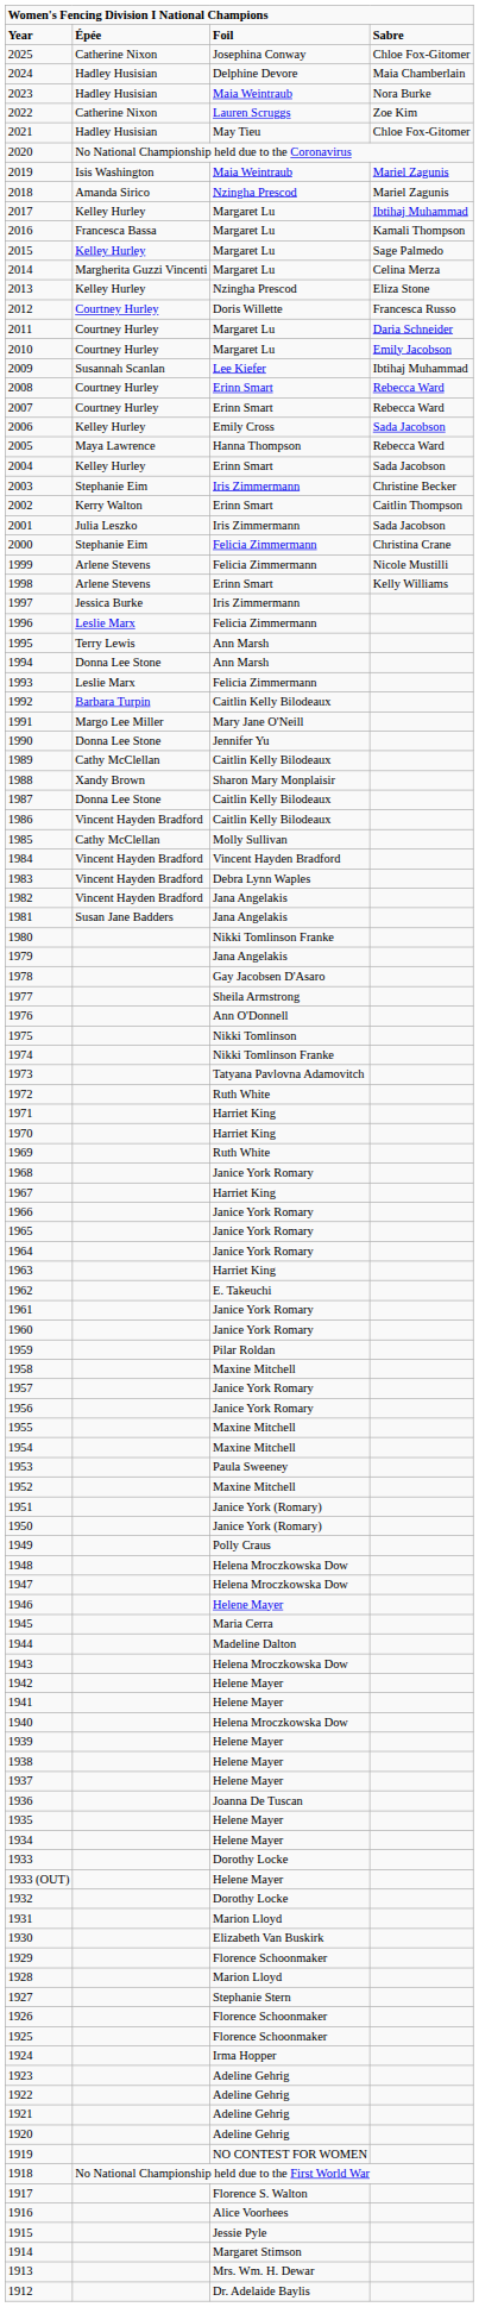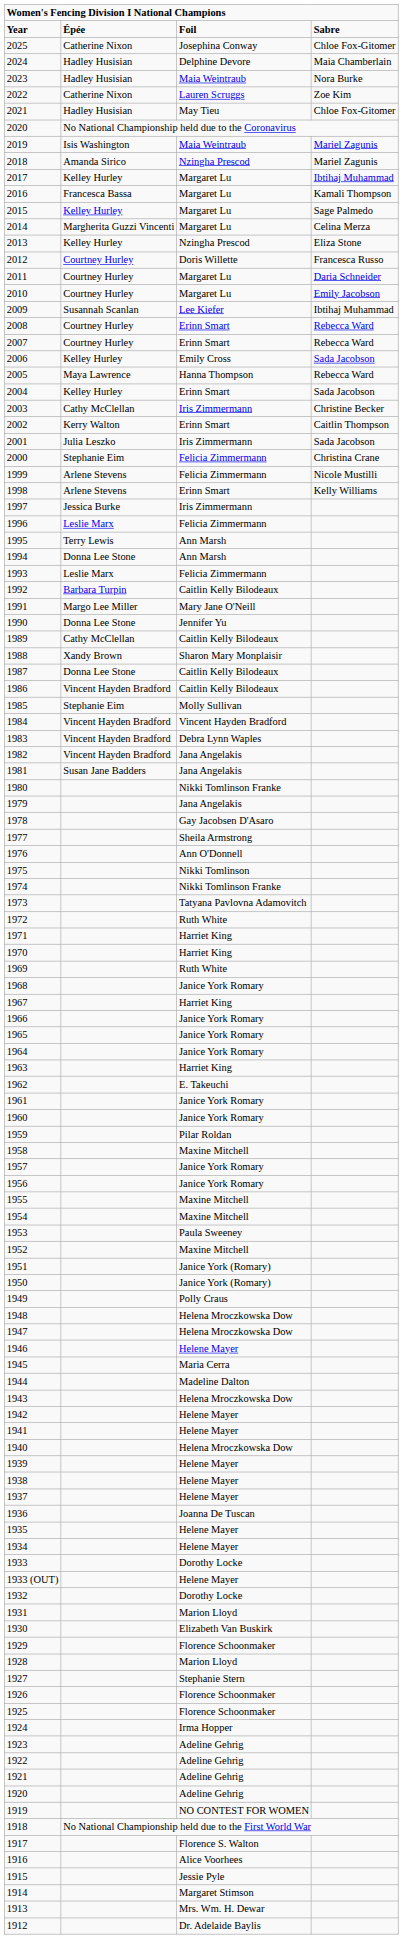2003 | column 2: Stephanie Eim -> Cathy McClellan
1985 | column 2: Cathy McClellan -> Stephanie Eim
